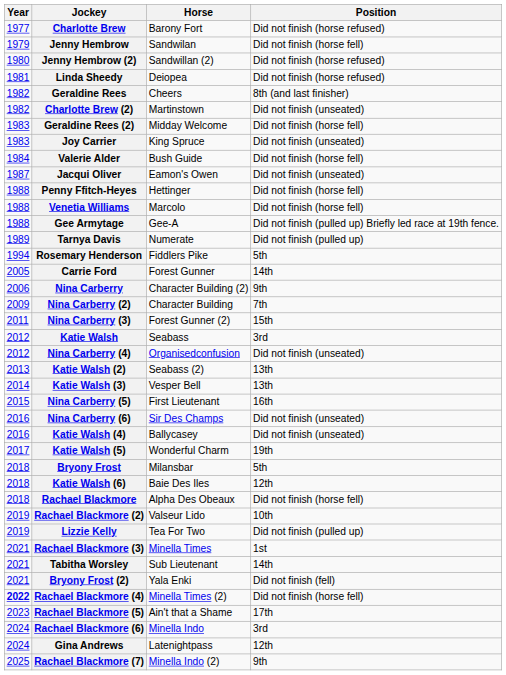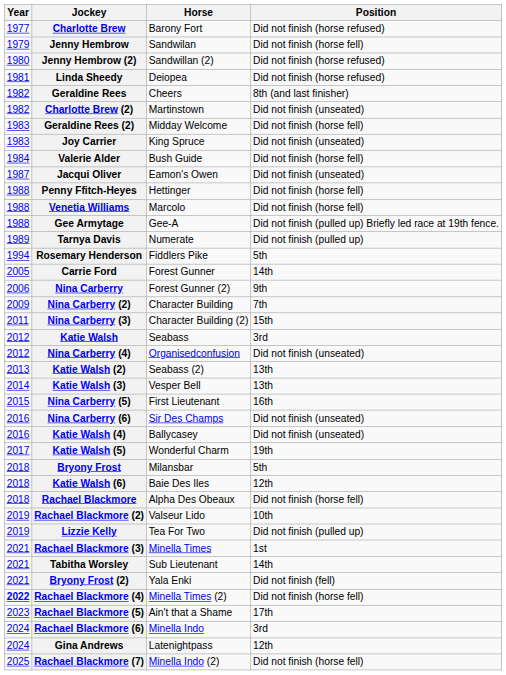Nina Carberry | Horse: Character Building (2) -> Forest Gunner (2)
Nina Carberry (3) | Horse: Forest Gunner (2) -> Character Building (2)
Rachael Blackmore (7) | Position: 9th -> Did not finish (horse fell)
